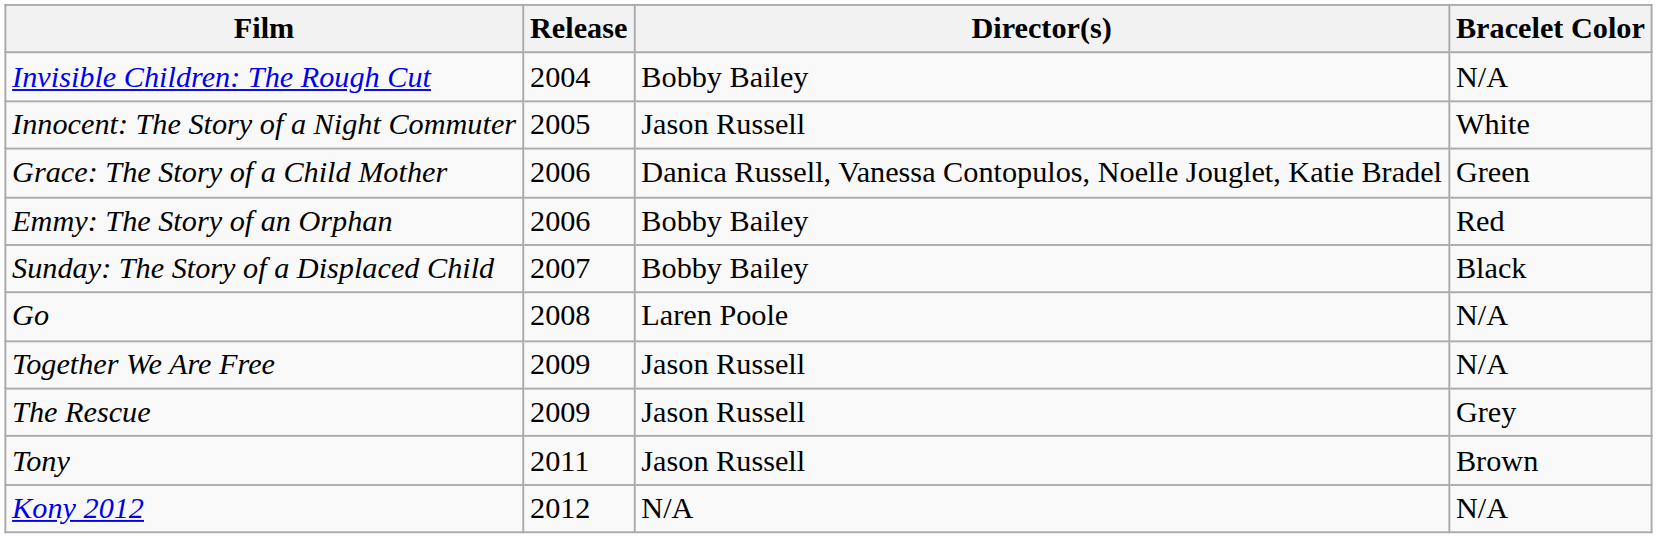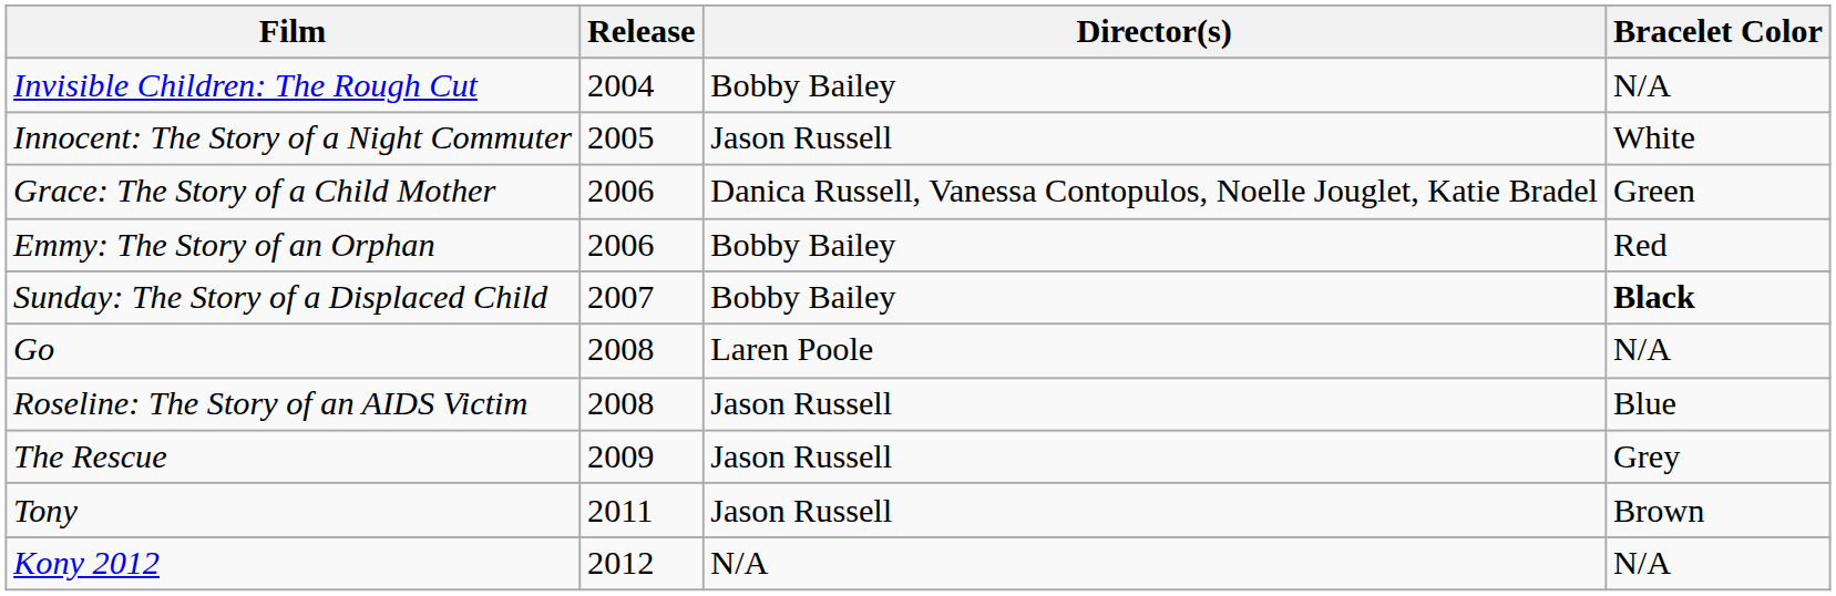Sunday: The Story of a Displaced Child | Bracelet Color: normal -> bold
+ row: Roseline: The Story of an AIDS Victim | 2008 | Jason Russell | Blue
- row: Together We Are Free | 2009 | Jason Russell | N/A
